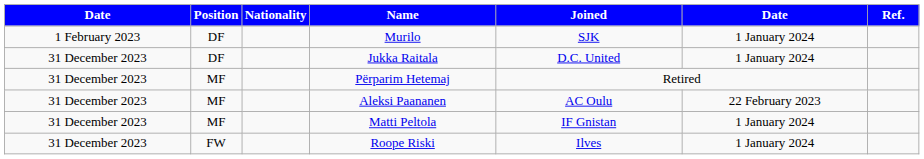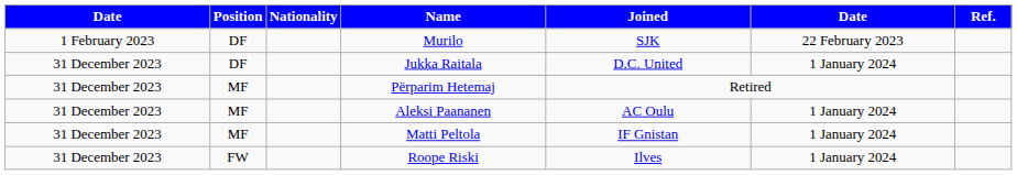Murilo | column 6: 1 January 2024 -> 22 February 2023
Aleksi Paananen | column 6: 22 February 2023 -> 1 January 2024
